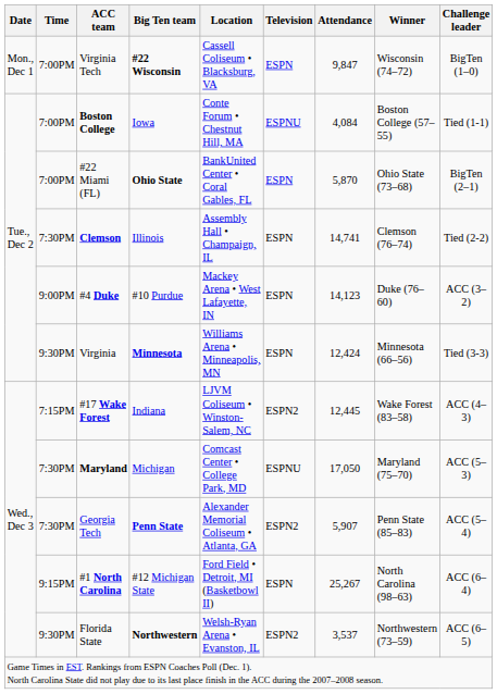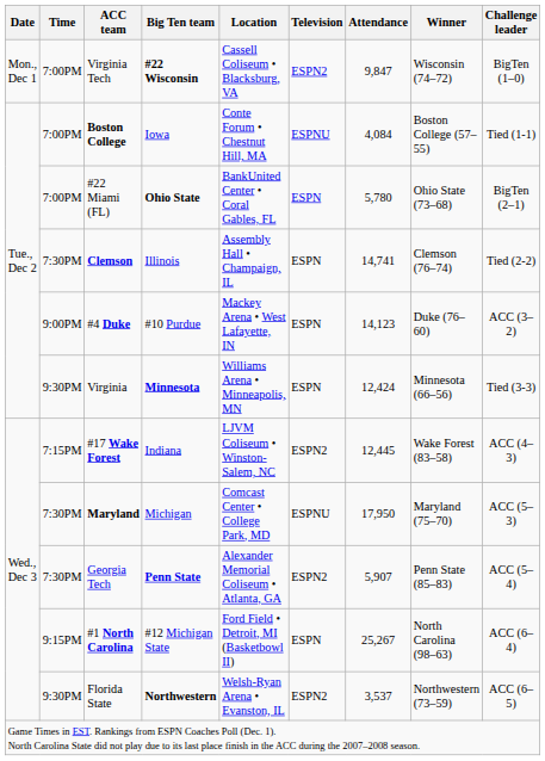Virginia Tech | Television: ESPN -> ESPN2
#22 Miami (FL) | Attendance: 5,870 -> 5,780
Maryland | Attendance: 17,050 -> 17,950
